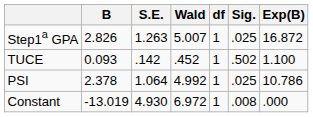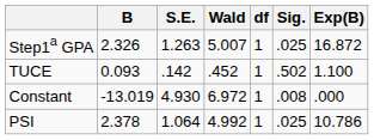Step1a GPA | B: 2.826 -> 2.326
rows swapped: PSI <-> Constant
